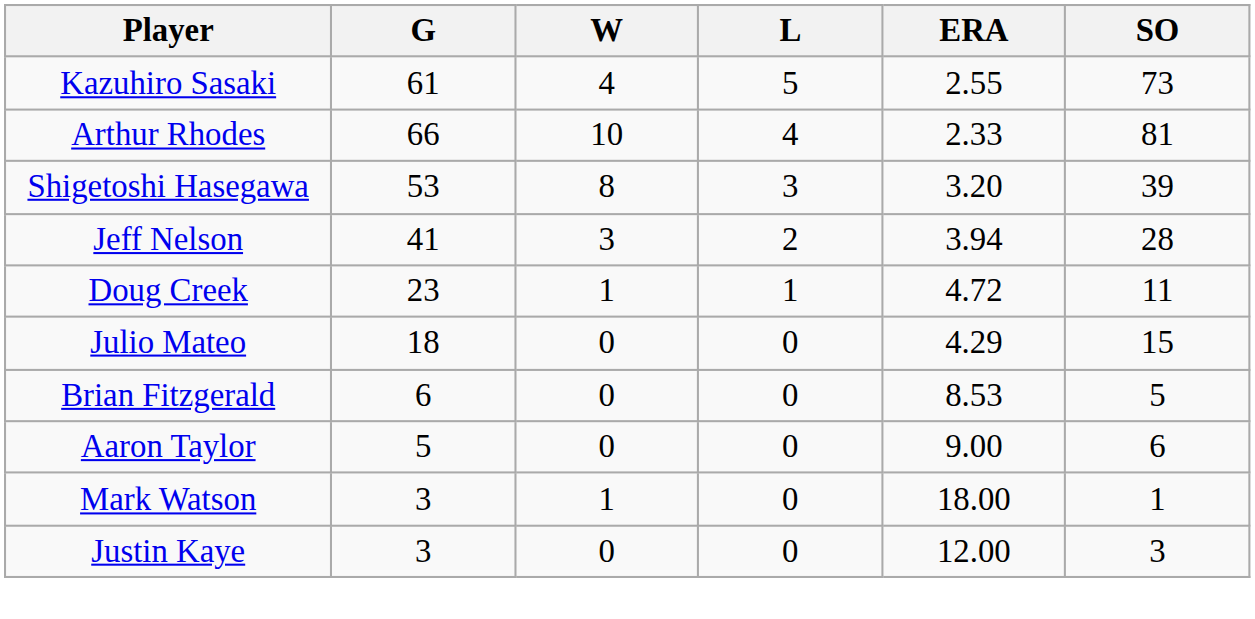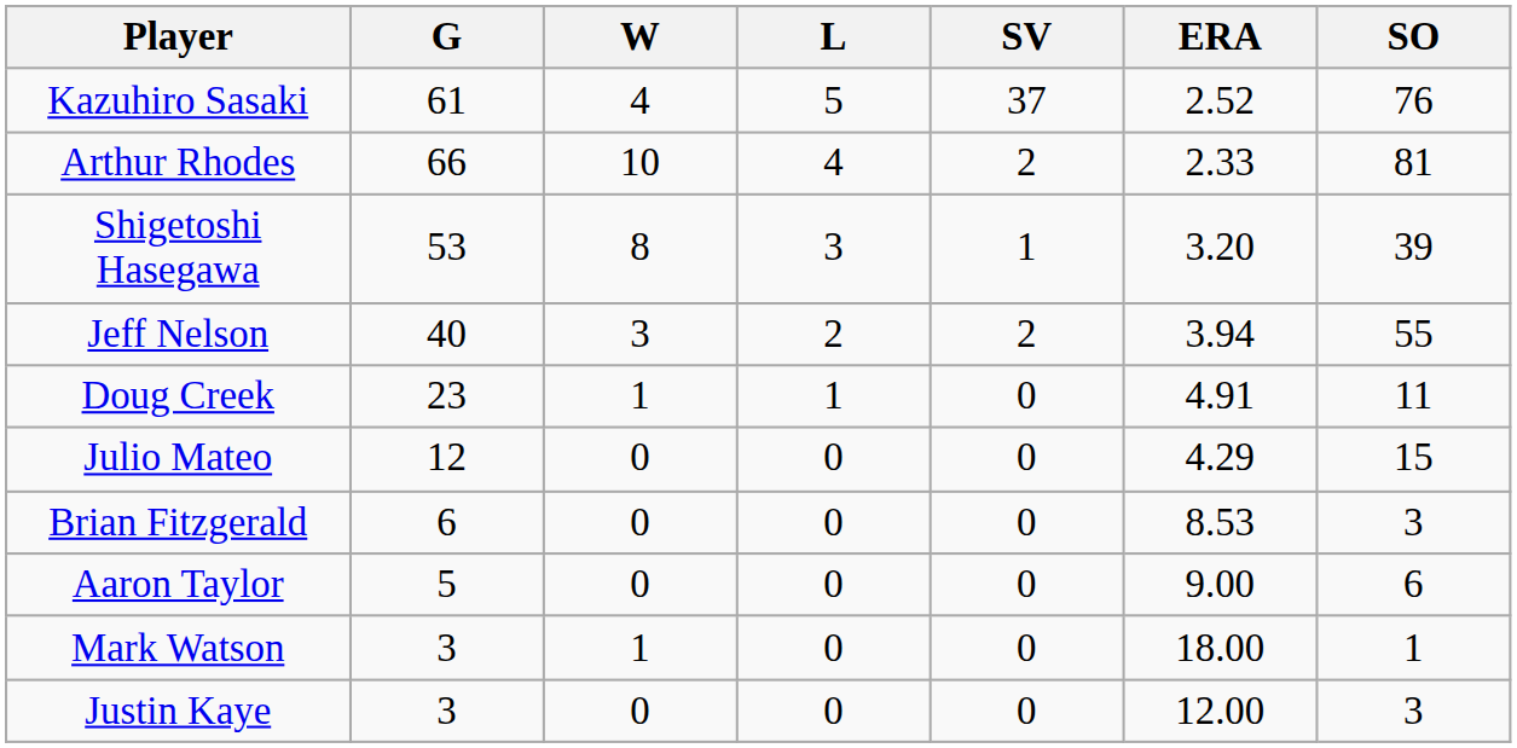+ column: SV | 37 | 2 | 1 | 2 | 0 | 0 | 0 | 0 | 0 | 0
Kazuhiro Sasaki | ERA: 2.55 -> 2.52
Kazuhiro Sasaki | SO: 73 -> 76
Jeff Nelson | G: 41 -> 40
Jeff Nelson | SO: 28 -> 55
Doug Creek | ERA: 4.72 -> 4.91
Julio Mateo | G: 18 -> 12
Brian Fitzgerald | SO: 5 -> 3
